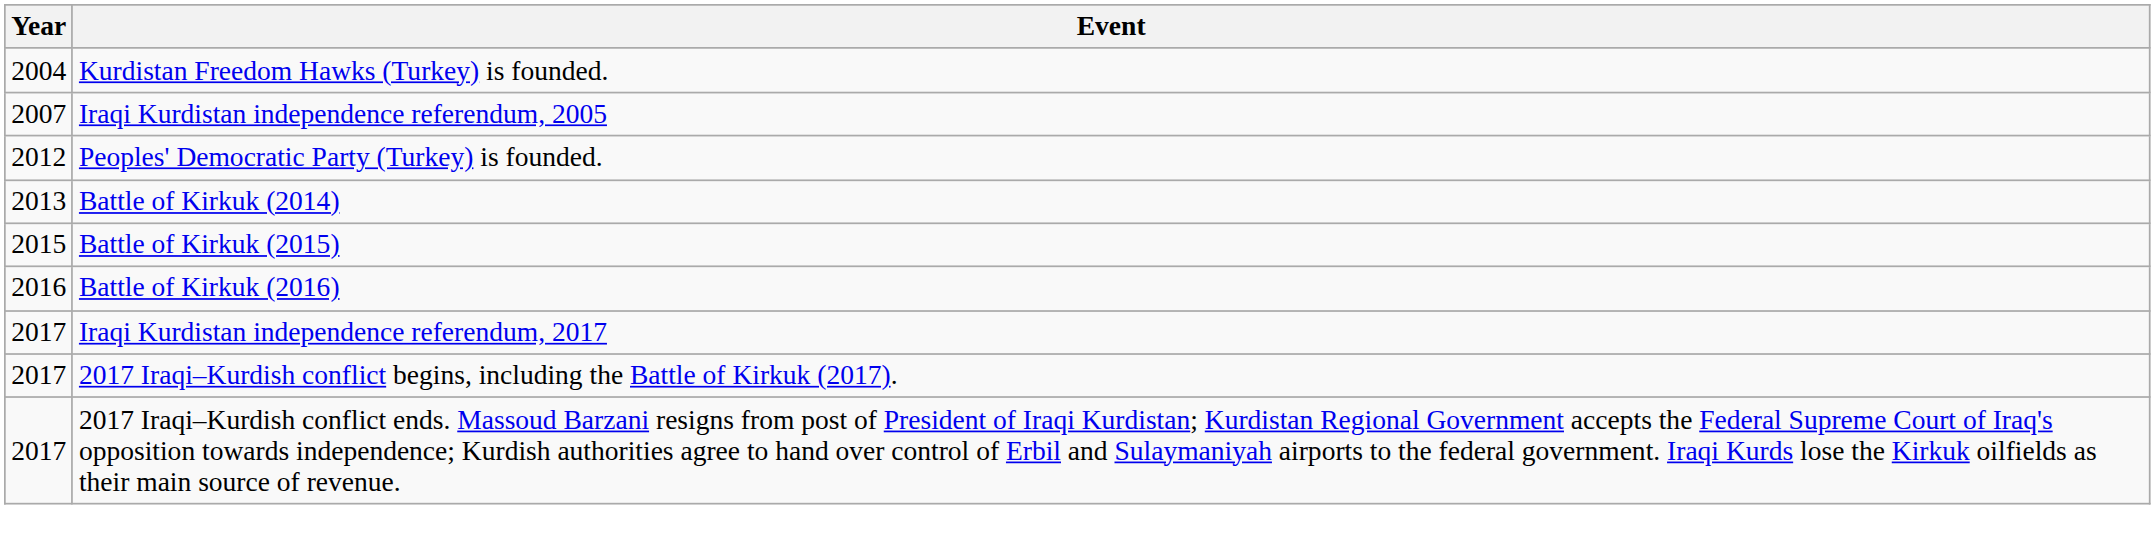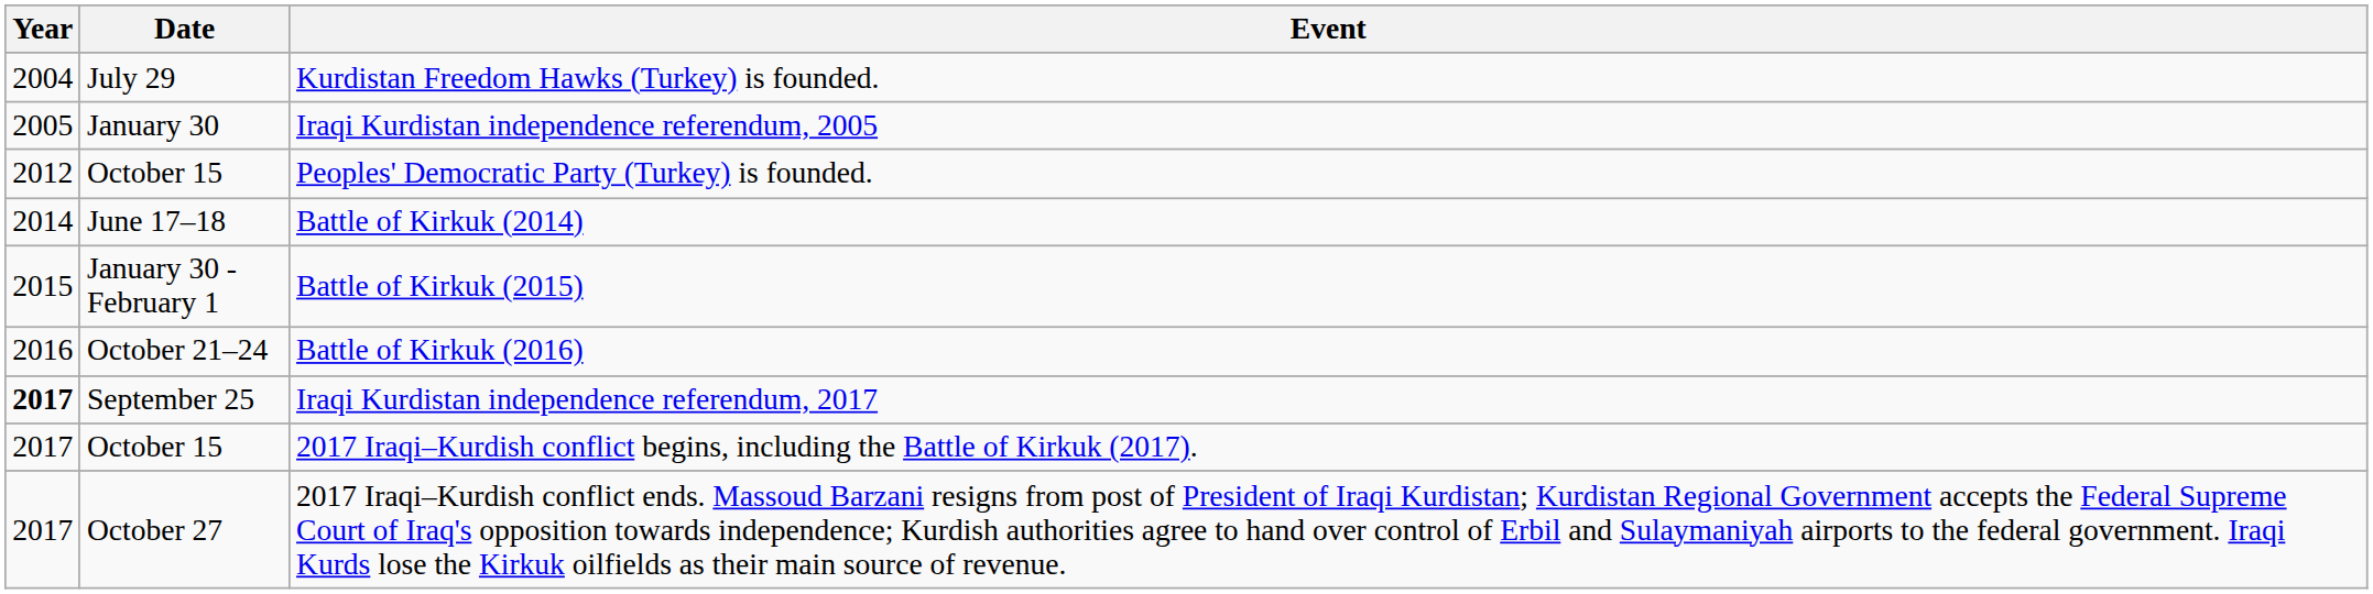+ column: Date | July 29 | January 30 | October 15 | June 17–18 | January 30 - February 1 | October 21–24 | September 25 | October 15 | October 27
Iraqi Kurdistan independence referendum, 2005 | Year: 2007 -> 2005
Battle of Kirkuk (2014) | Year: 2013 -> 2014
Iraqi Kurdistan independence referendum, 2017 | Year: normal -> bold
